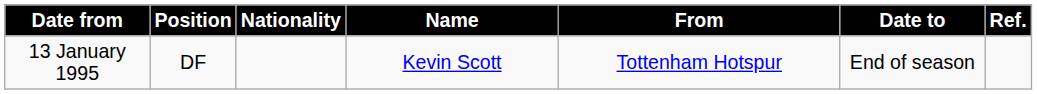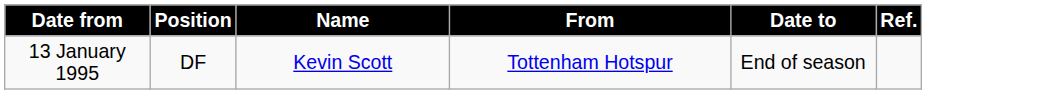- column: Nationality
